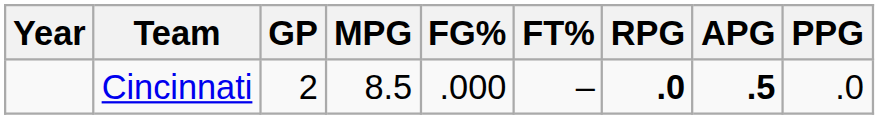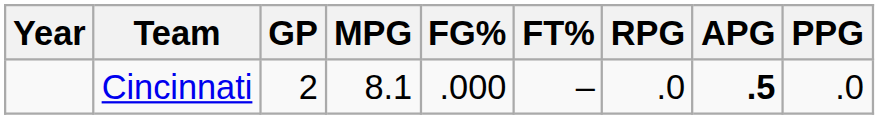Cincinnati | MPG: 8.5 -> 8.1
Cincinnati | RPG: bold -> normal
